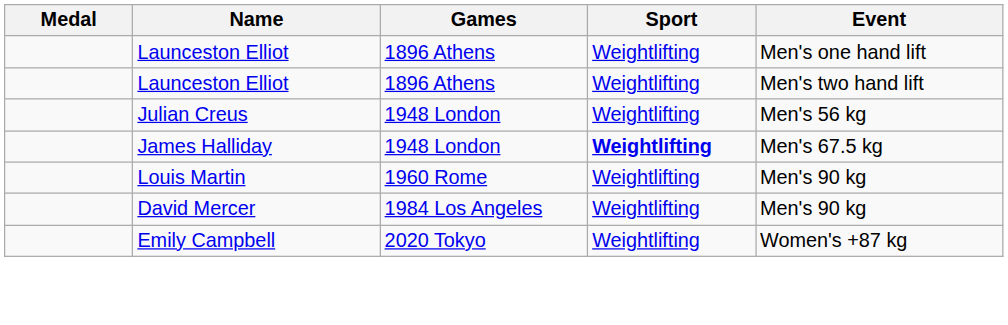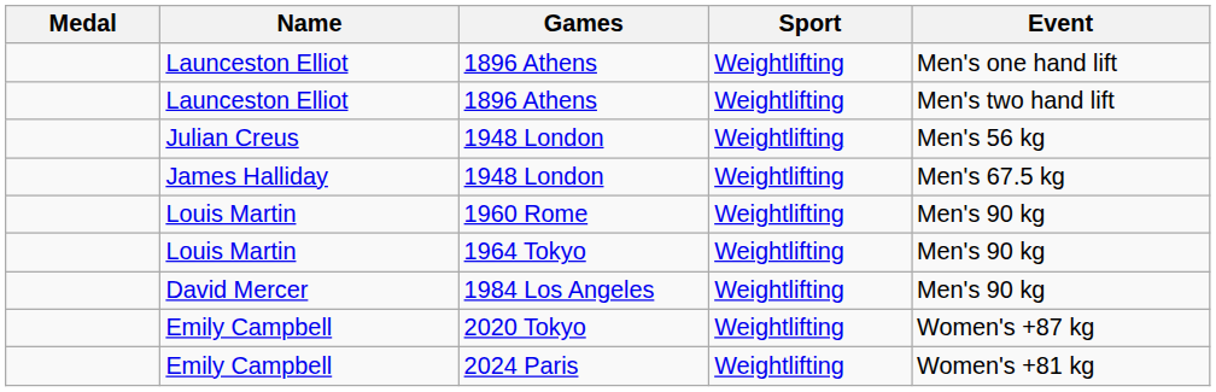James Halliday / 1948 London | Sport: bold -> normal
+ row: Louis Martin | 1964 Tokyo | Weightlifting | Men's 90 kg
+ row: Emily Campbell | 2024 Paris | Weightlifting | Women's +81 kg
